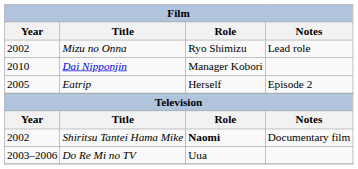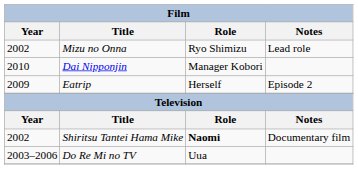Eatrip | Year: 2005 -> 2009
